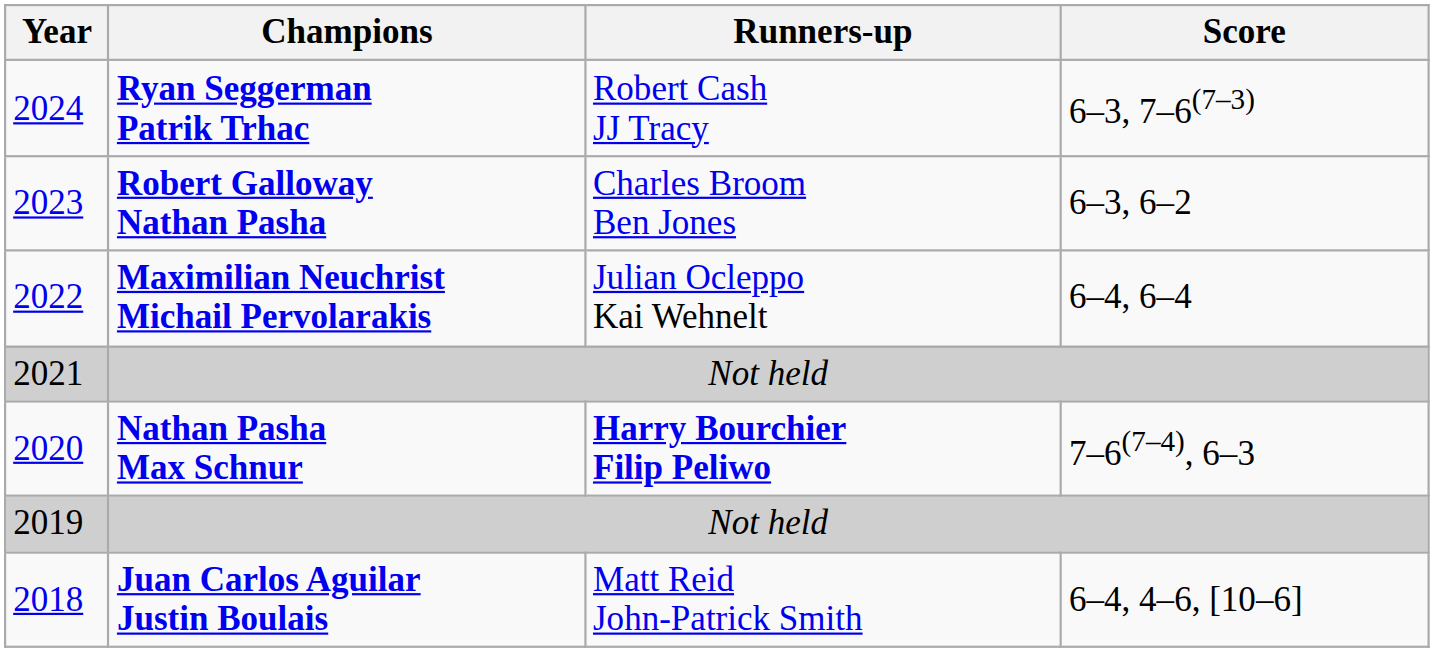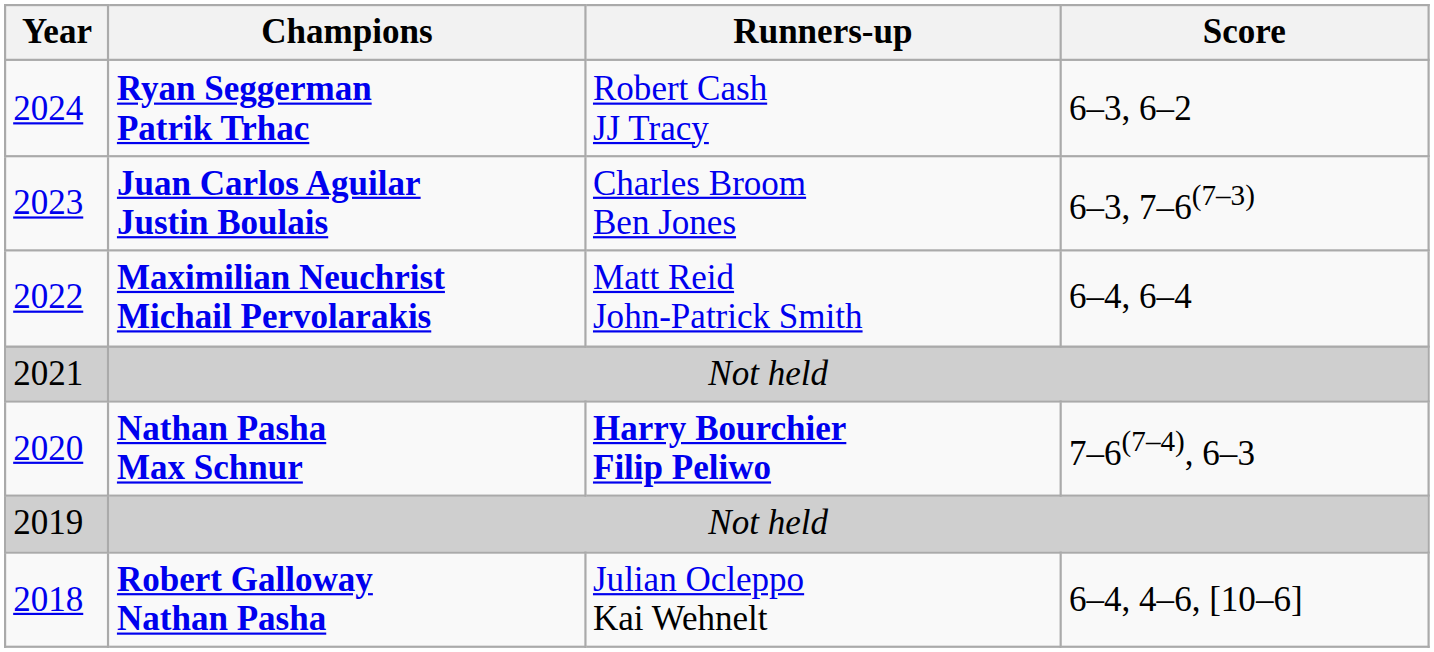2024 | Score: 6–3, 7–6(7–3) -> 6–3, 6–2
2023 | Champions: Robert Galloway Nathan Pasha -> Juan Carlos Aguilar Justin Boulais
2023 | Score: 6–3, 6–2 -> 6–3, 7–6(7–3)
2022 | Runners-up: Julian Ocleppo Kai Wehnelt -> Matt Reid John-Patrick Smith
2018 | Champions: Juan Carlos Aguilar Justin Boulais -> Robert Galloway Nathan Pasha
2018 | Runners-up: Matt Reid John-Patrick Smith -> Julian Ocleppo Kai Wehnelt
